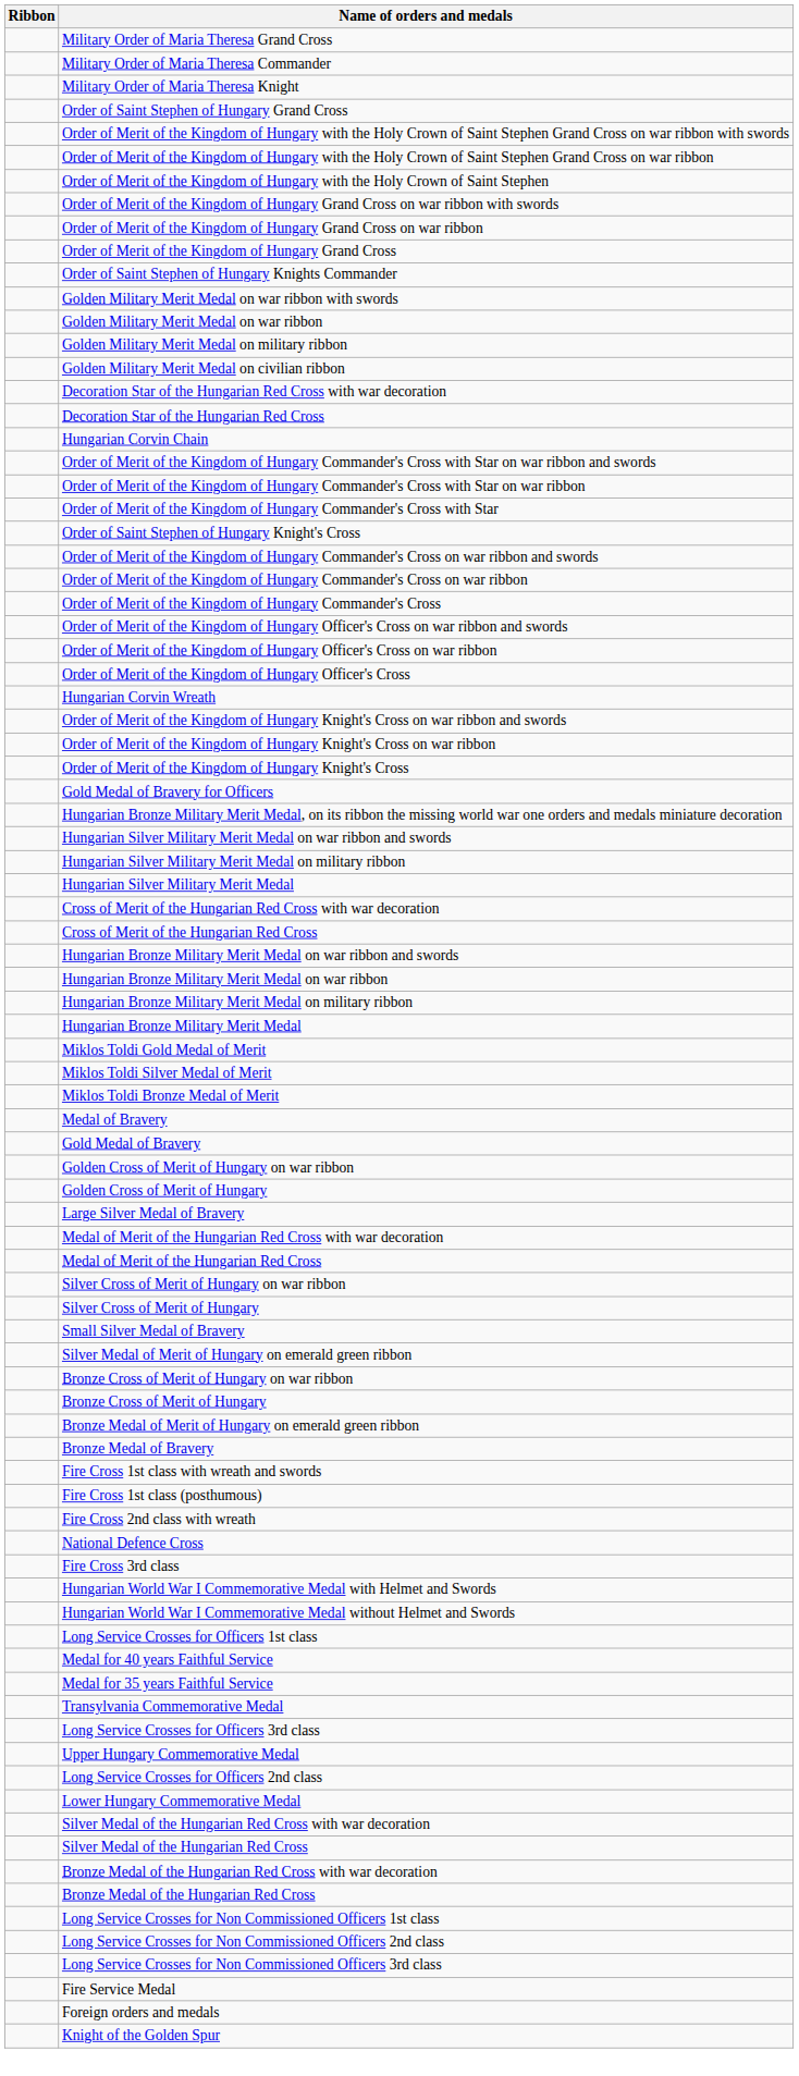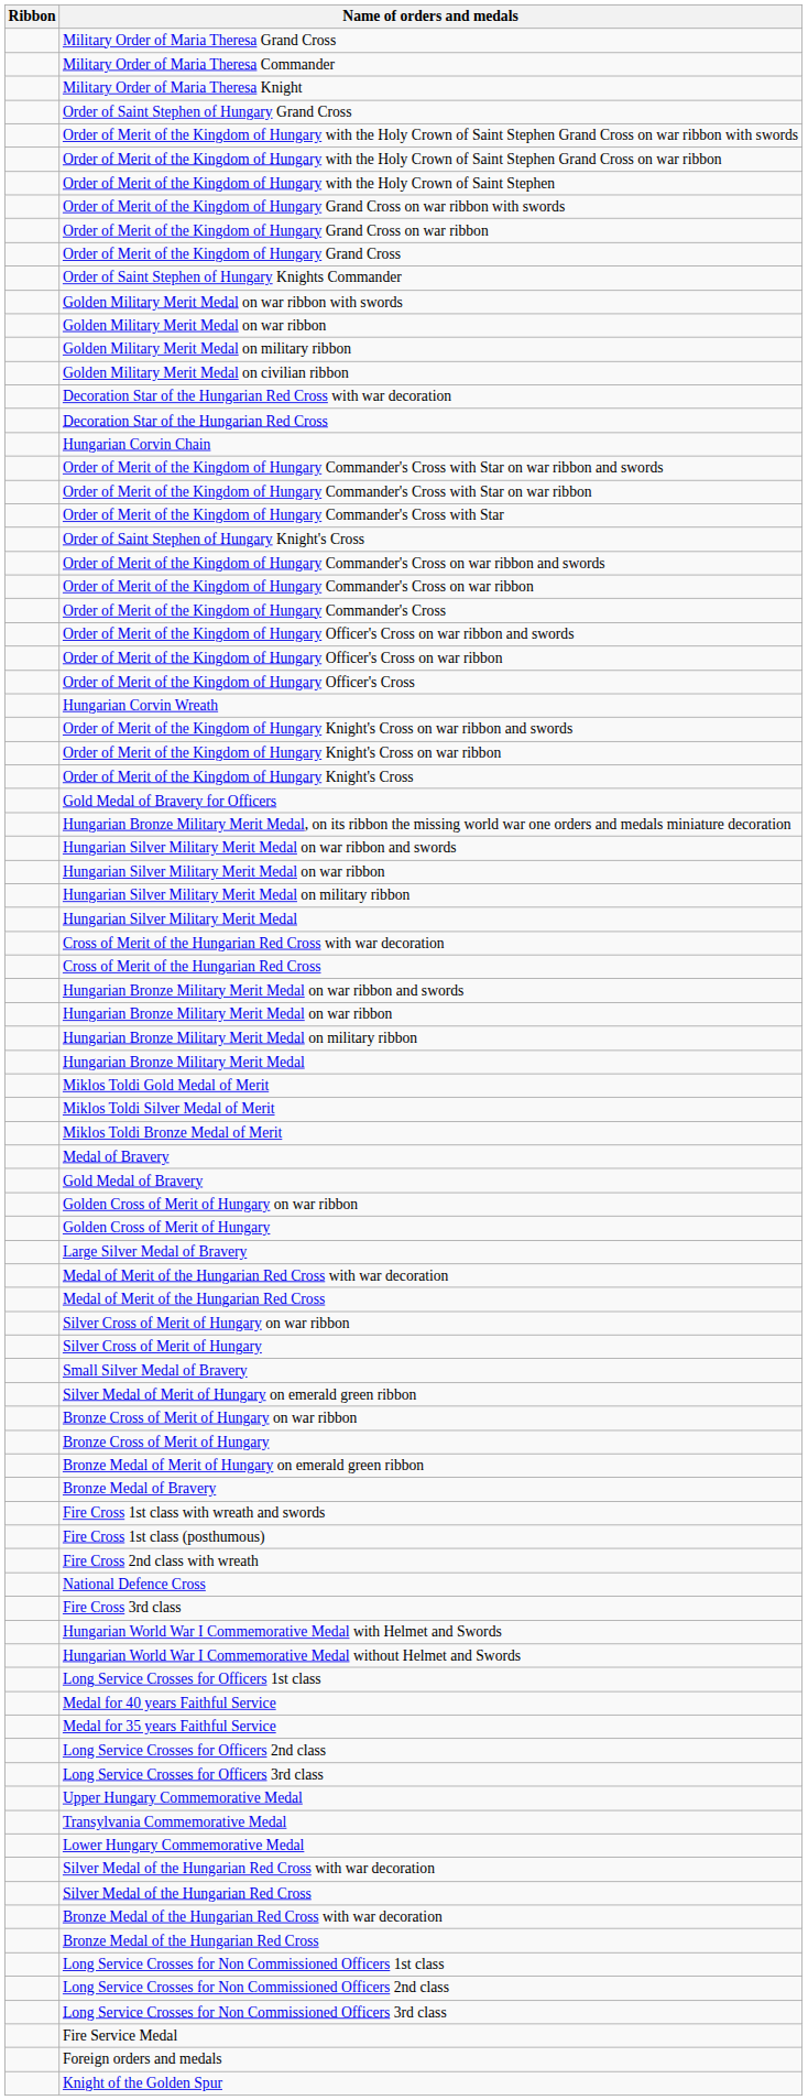+ row: Hungarian Silver Military Merit Medal on war ribbon
rows swapped: Long Service Crosses for Officers 2nd class <-> Transylvania Commemorative Medal
